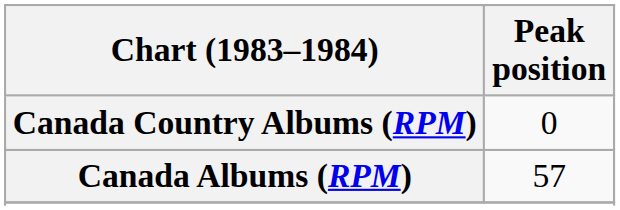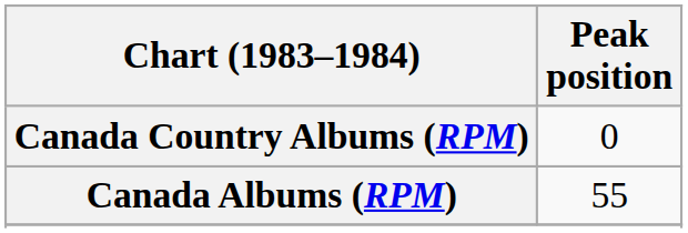Canada Albums (RPM) | Peak position: 57 -> 55
